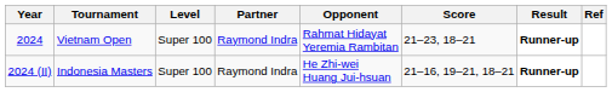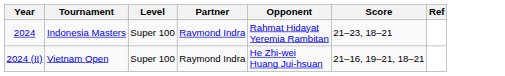- column: Result | Runner-up | Runner-up
2024 | Tournament: Vietnam Open -> Indonesia Masters
2024 (II) | Tournament: Indonesia Masters -> Vietnam Open
